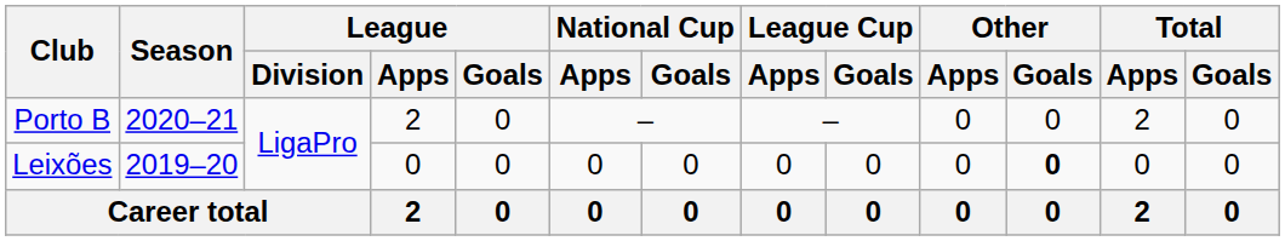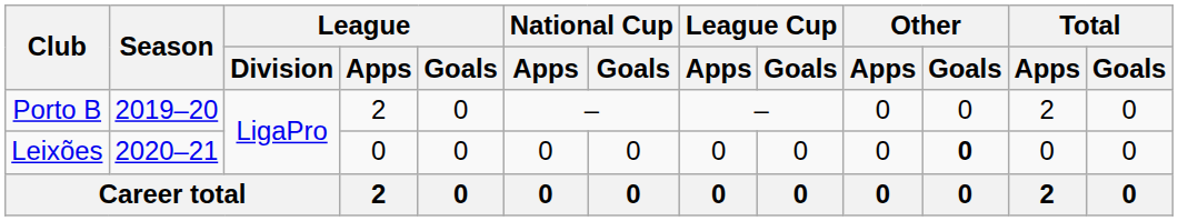Porto B | Season: 2020–21 -> 2019–20
Leixões | Season: 2019–20 -> 2020–21
